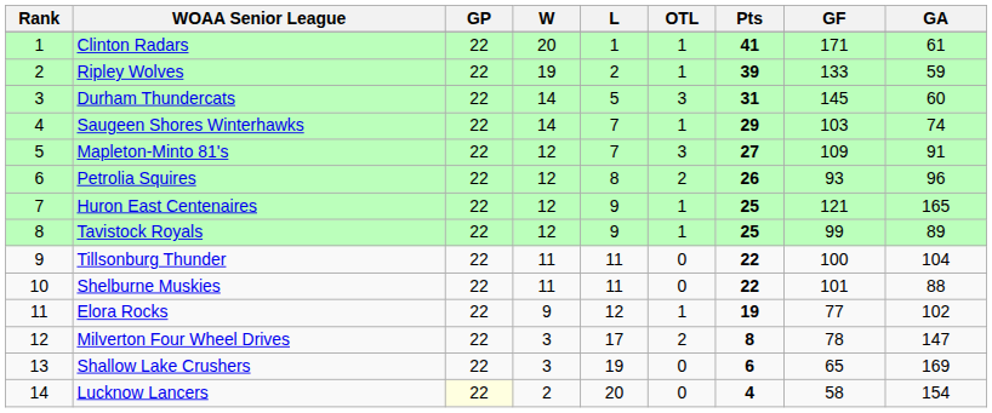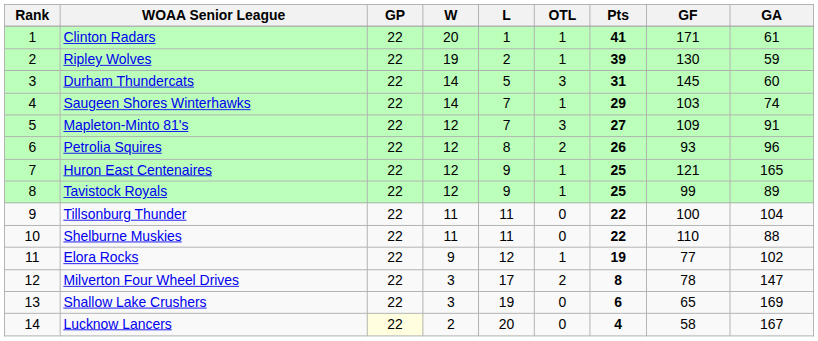Ripley Wolves | GF: 133 -> 130
Shelburne Muskies | GF: 101 -> 110
Lucknow Lancers | GA: 154 -> 167
